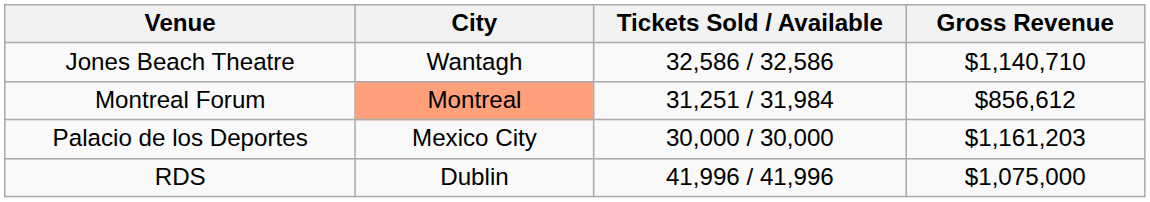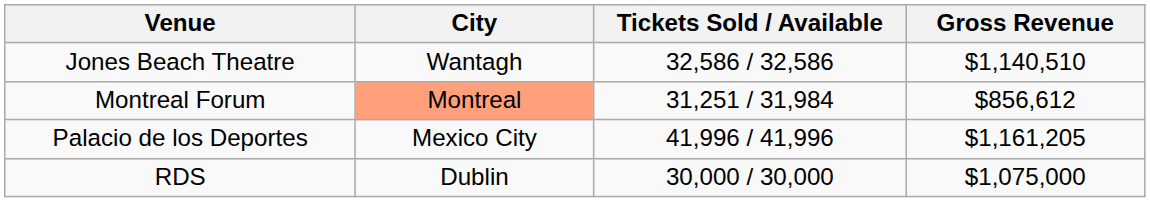Jones Beach Theatre | Gross Revenue: $1,140,710 -> $1,140,510
Palacio de los Deportes | Tickets Sold / Available: 30,000 / 30,000 -> 41,996 / 41,996
Palacio de los Deportes | Gross Revenue: $1,161,203 -> $1,161,205
RDS | Tickets Sold / Available: 41,996 / 41,996 -> 30,000 / 30,000
